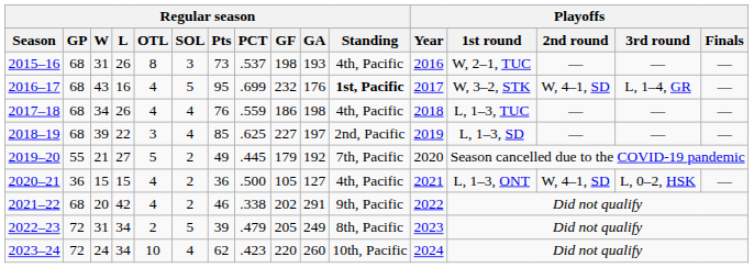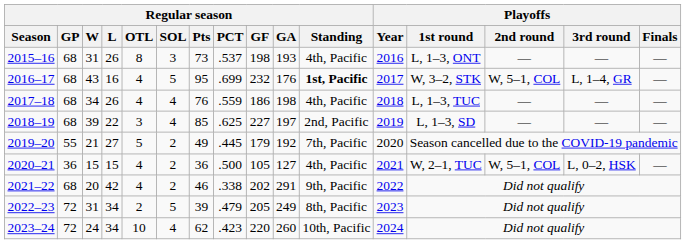2015–16 | Playoffs / 1st round: W, 2–1, TUC -> L, 1–3, ONT
2016–17 | Playoffs / 2nd round: W, 4–1, SD -> W, 5–1, COL
2020–21 | Playoffs / 1st round: L, 1–3, ONT -> W, 2–1, TUC
2020–21 | Playoffs / 2nd round: W, 4–1, SD -> W, 5–1, COL
